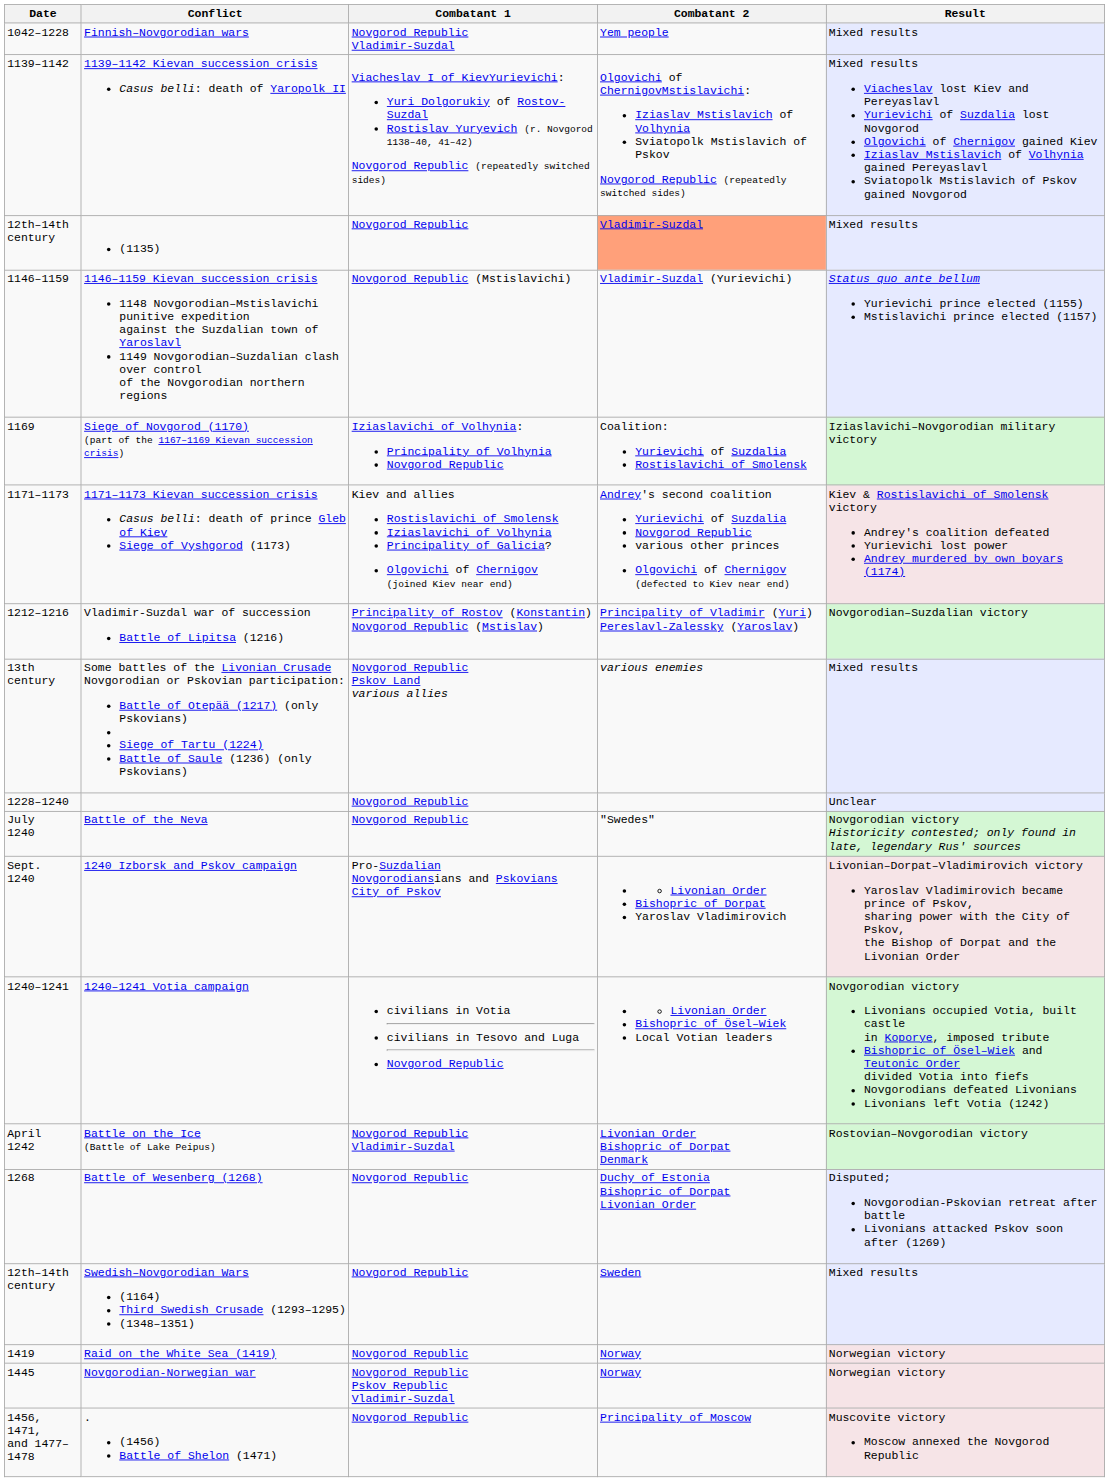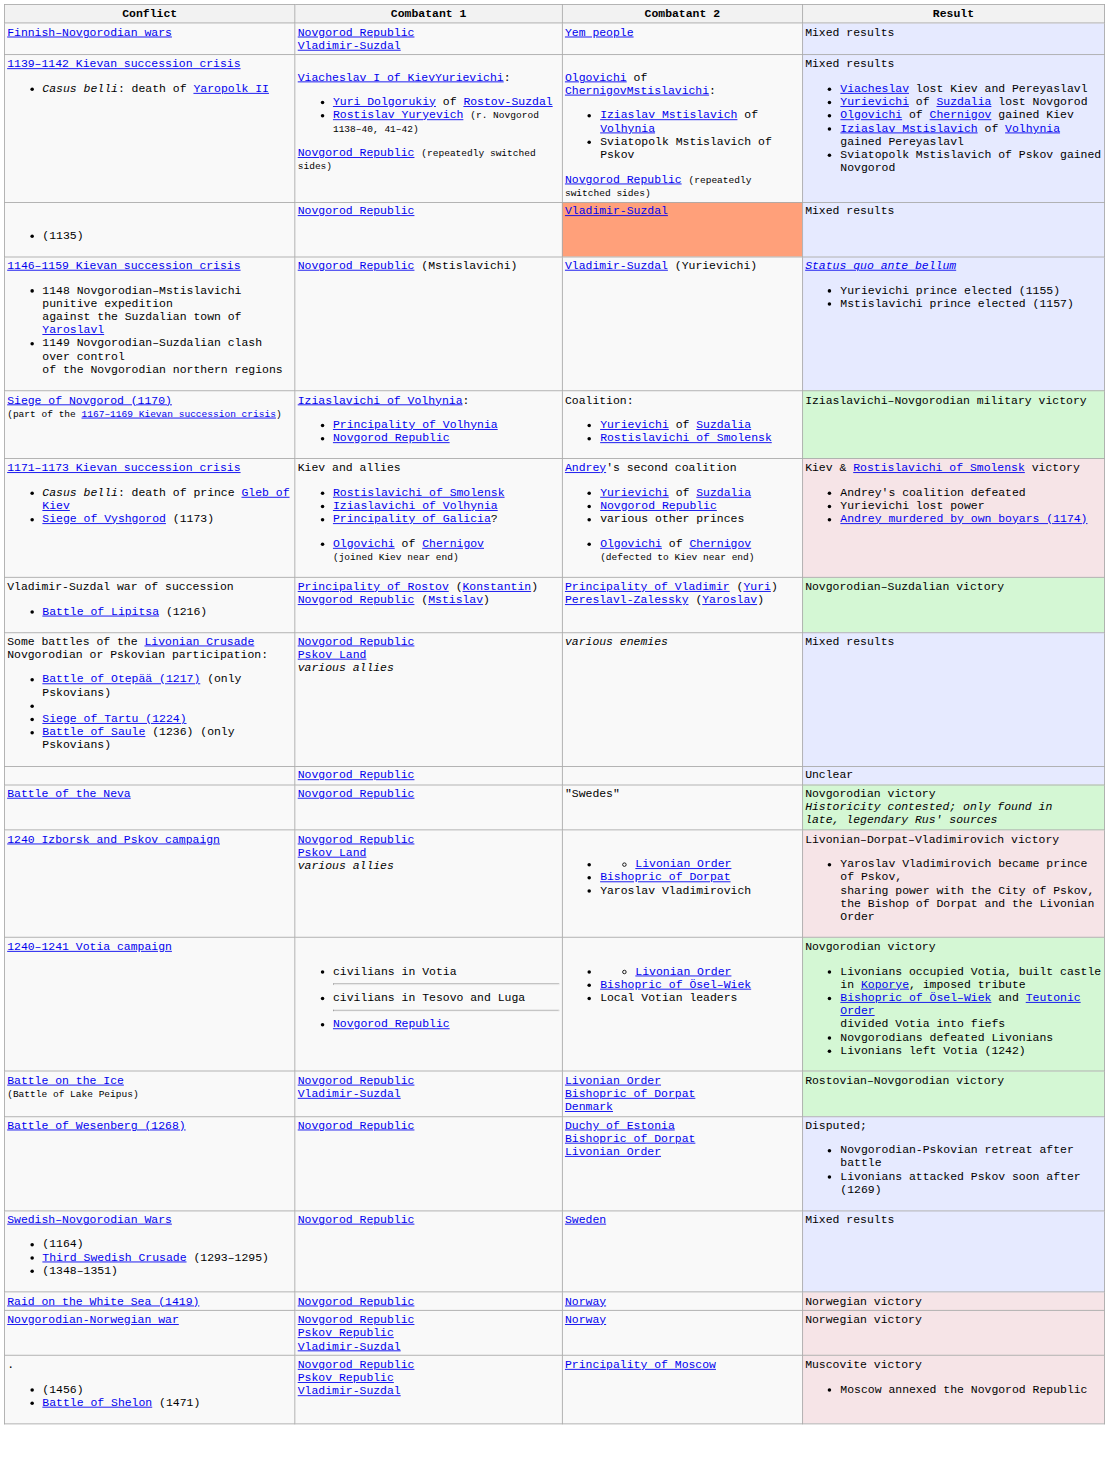- column: Date | 1042–1228 | 1139–1142 | 12th–14th century | 1146–1159 | 1169 | 1171–1173 | 1212–1216 | 13th century | 1228–1240 | July 1240 | Sept. 1240 | 1240–1241 | April 1242 | 1268 | 12th–14th century | 1419 | 1445 | 1456, 1471, and 1477–1478
1240 Izborsk and Pskov campaign | Combatant 1: Pro-Suzdalian Novgorodiansians and Pskovians City of Pskov -> Novgorod Republic Pskov Land various allies
. (1456) Battle of Shelon (1471) | Combatant 1: Novgorod Republic -> Novgorod Republic Pskov Republic Vladimir-Suzdal
